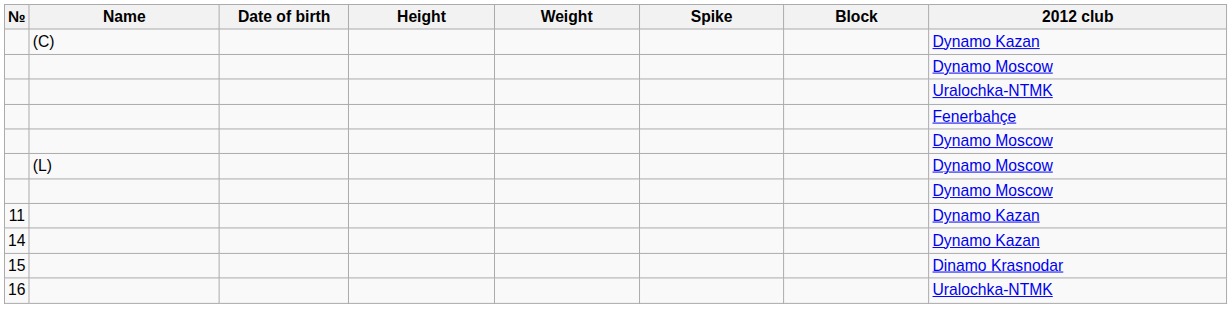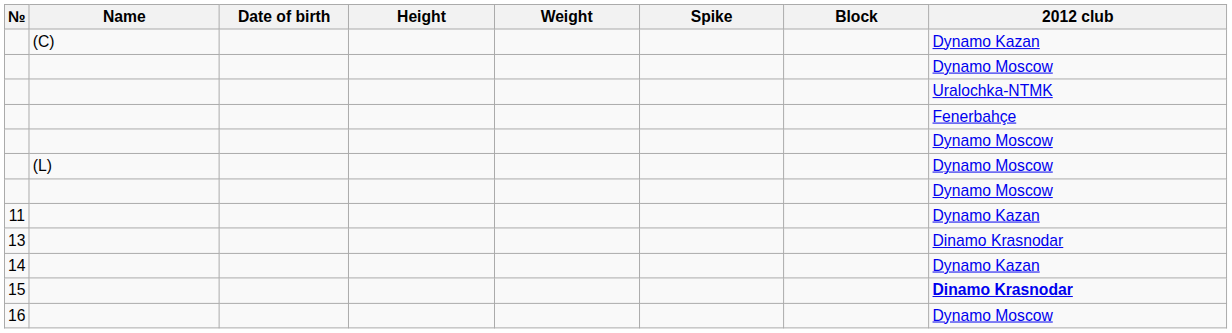+ row: 13 | Dinamo Krasnodar
15 | 2012 club: normal -> bold
16 | 2012 club: Uralochka-NTMK -> Dynamo Moscow
